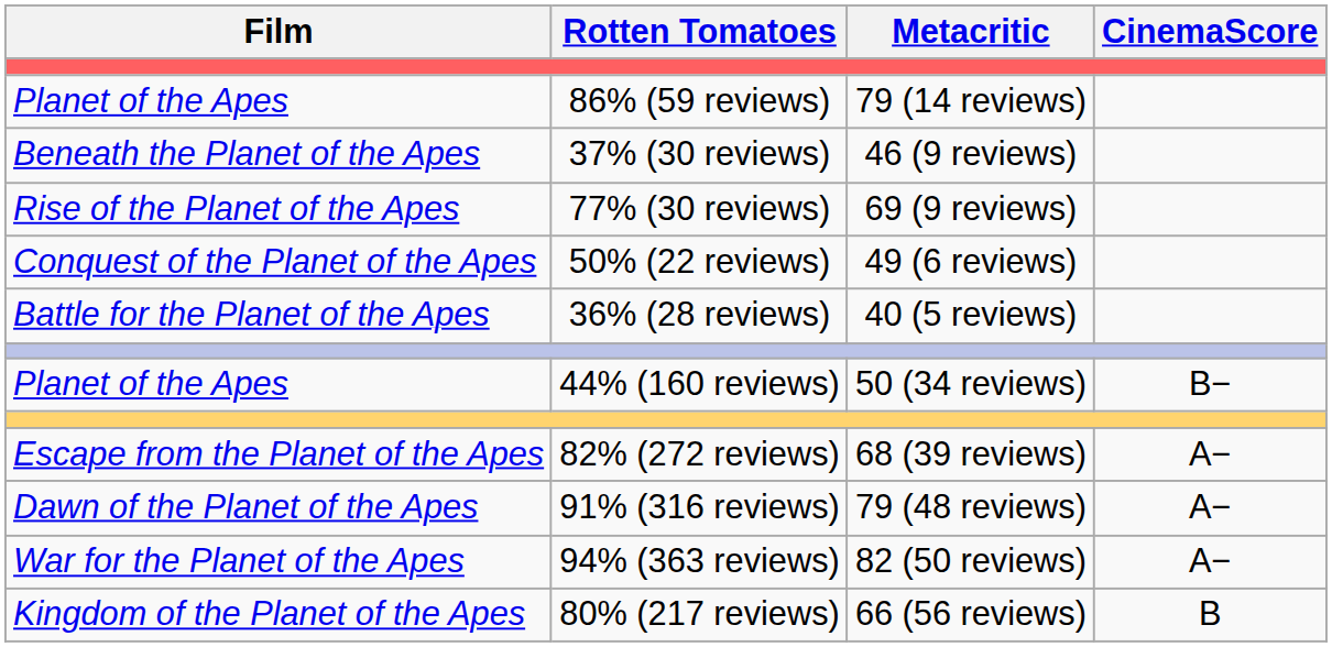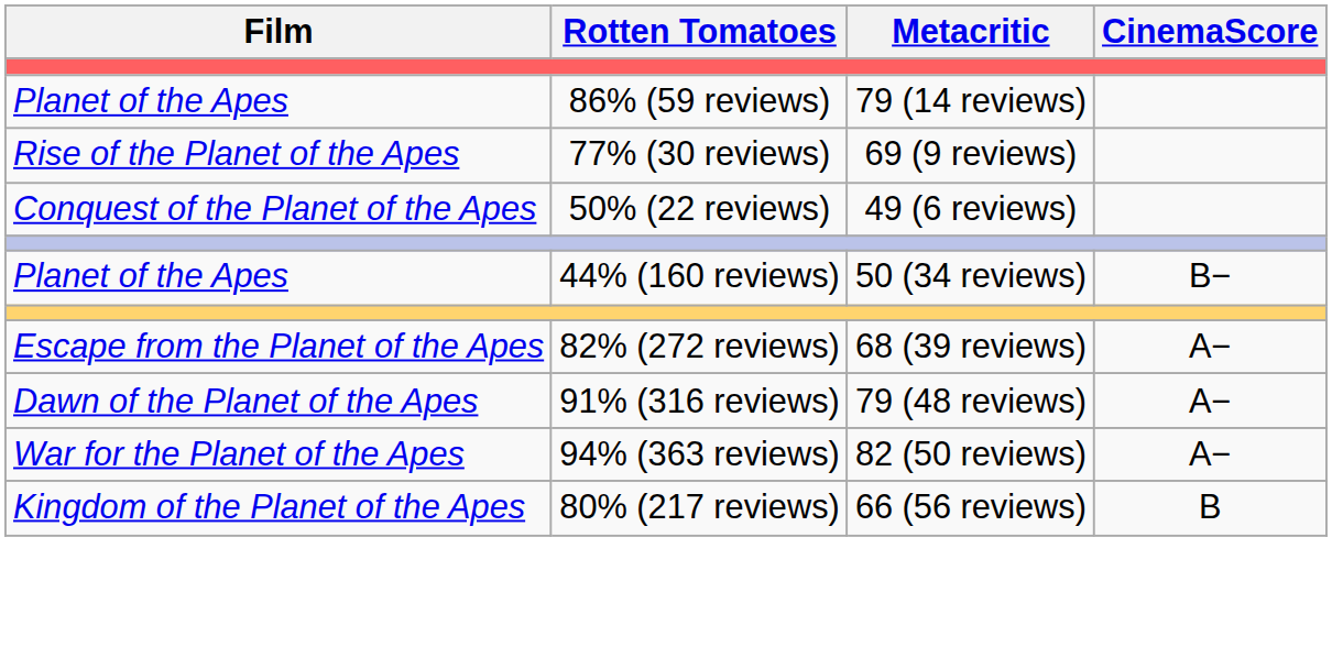- row: Beneath the Planet of the Apes | 37% (30 reviews) | 46 (9 reviews)
- row: Battle for the Planet of the Apes | 36% (28 reviews) | 40 (5 reviews)
